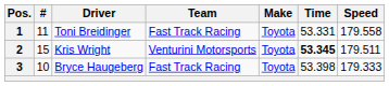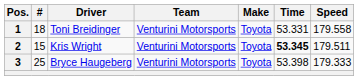1 | #: 11 -> 18
1 | Team: Fast Track Racing -> Venturini Motorsports
3 | #: 10 -> 25
3 | Team: Fast Track Racing -> Venturini Motorsports
